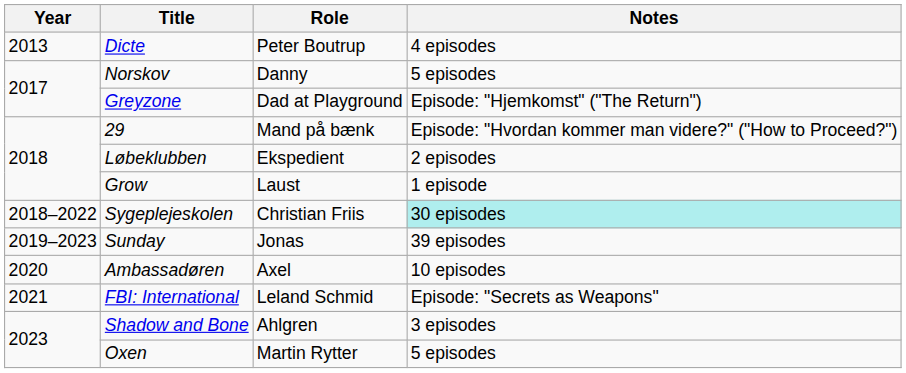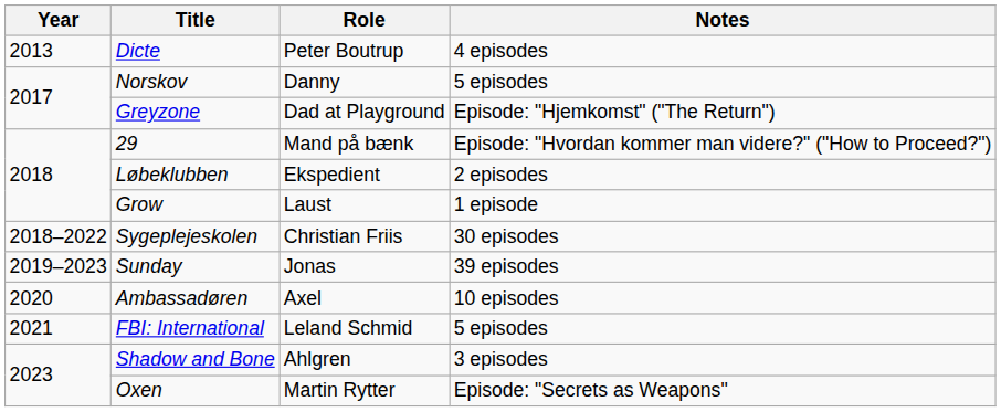Sygeplejeskolen | Notes: paleturquoise background -> no background
FBI: International | Notes: Episode: "Secrets as Weapons" -> 5 episodes
Oxen | Notes: 5 episodes -> Episode: "Secrets as Weapons"
